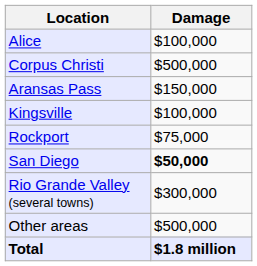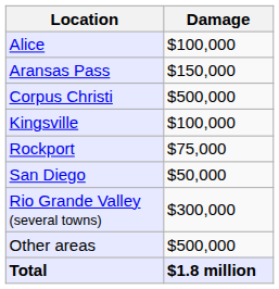rows swapped: Aransas Pass <-> Corpus Christi
San Diego | Damage: bold -> normal
